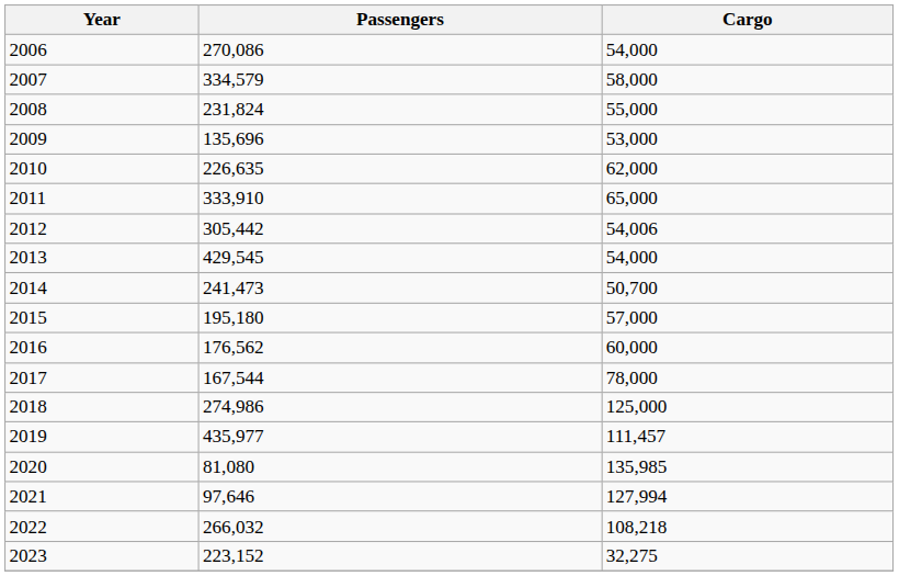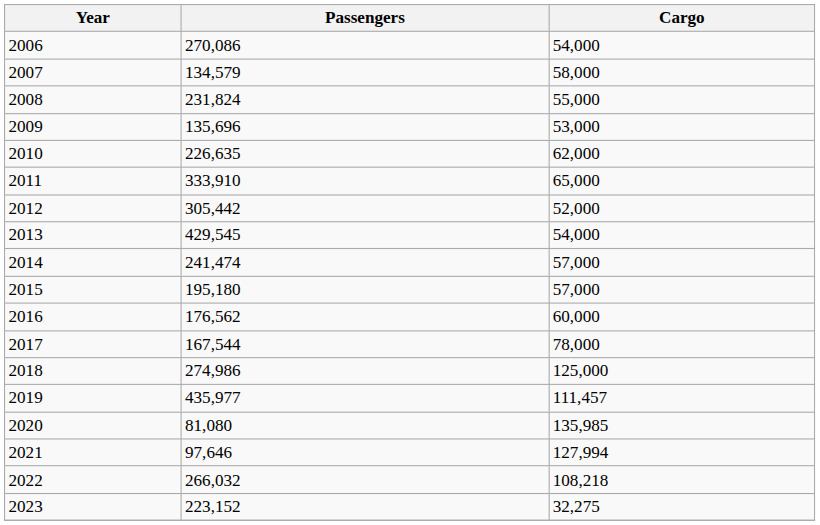2007 | Passengers: 334,579 -> 134,579
2012 | Cargo: 54,006 -> 52,000
2014 | Passengers: 241,473 -> 241,474
2014 | Cargo: 50,700 -> 57,000
